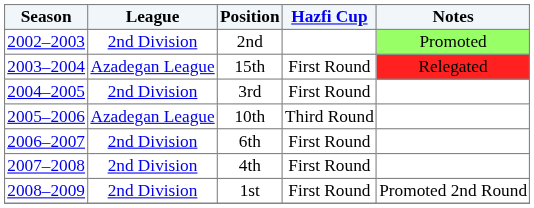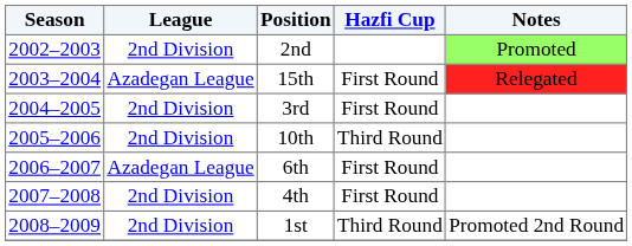10th | League: Azadegan League -> 2nd Division
6th | League: 2nd Division -> Azadegan League
1st | Hazfi Cup: First Round -> Third Round
